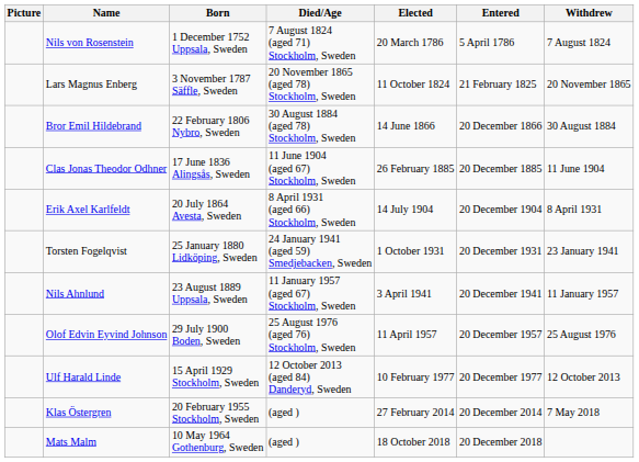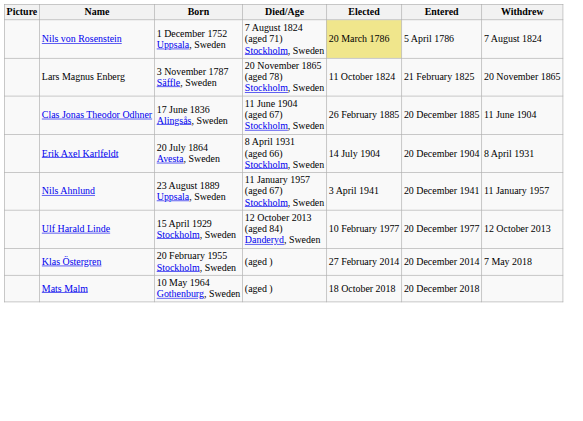Nils von Rosenstein | Elected: no background -> khaki background
- row: Bror Emil Hildebrand | 22 February 1806 Nybro, Sweden | 30 August 1884 (aged 78) Stockholm, Sweden | 14 June 1866 | 20 December 1866 | 30 August 1884
- row: Torsten Fogelqvist | 25 January 1880 Lidköping, Sweden | 24 January 1941 (aged 59) Smedjebacken, Sweden | 1 October 1931 | 20 December 1931 | 23 January 1941
- row: Olof Edvin Eyvind Johnson | 29 July 1900 Boden, Sweden | 25 August 1976 (aged 76) Stockholm, Sweden | 11 April 1957 | 20 December 1957 | 25 August 1976
